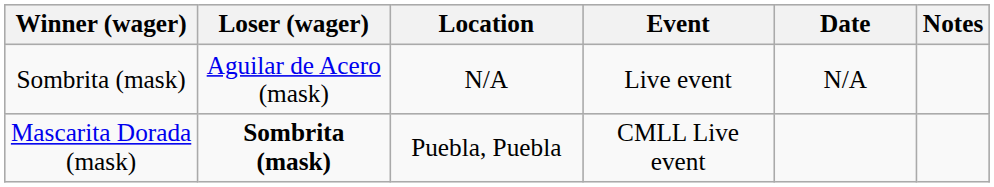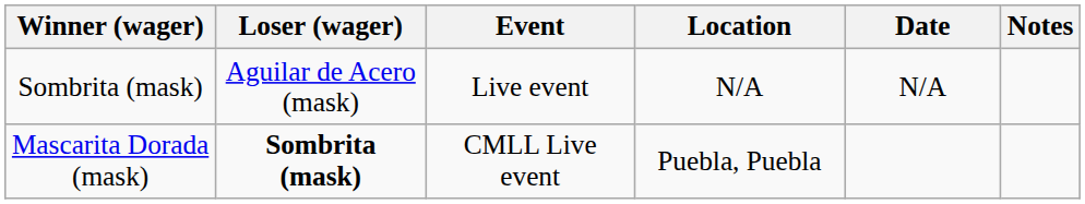columns swapped: Location <-> Event
